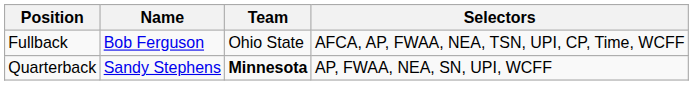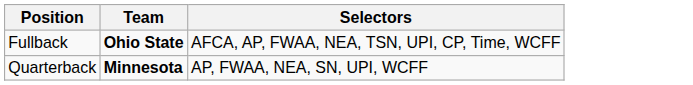- column: Name | Bob Ferguson | Sandy Stephens
Fullback | Team: normal -> bold
